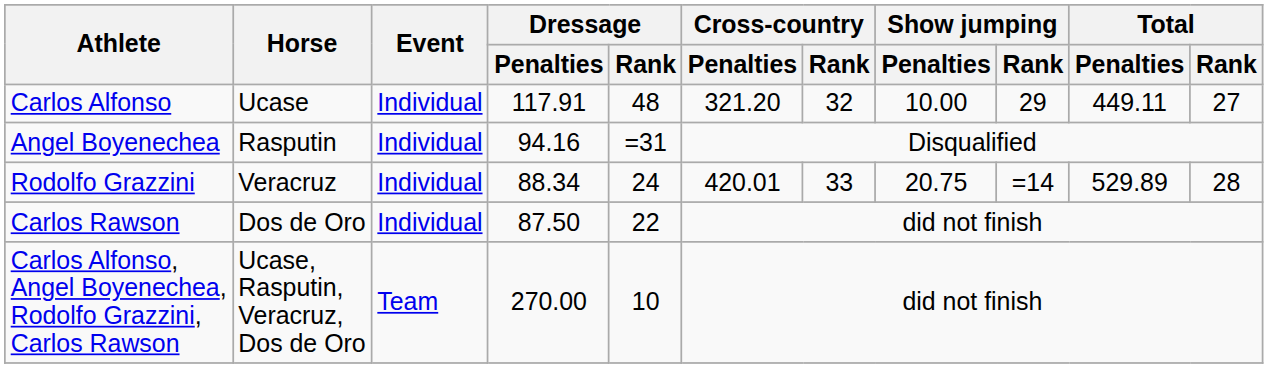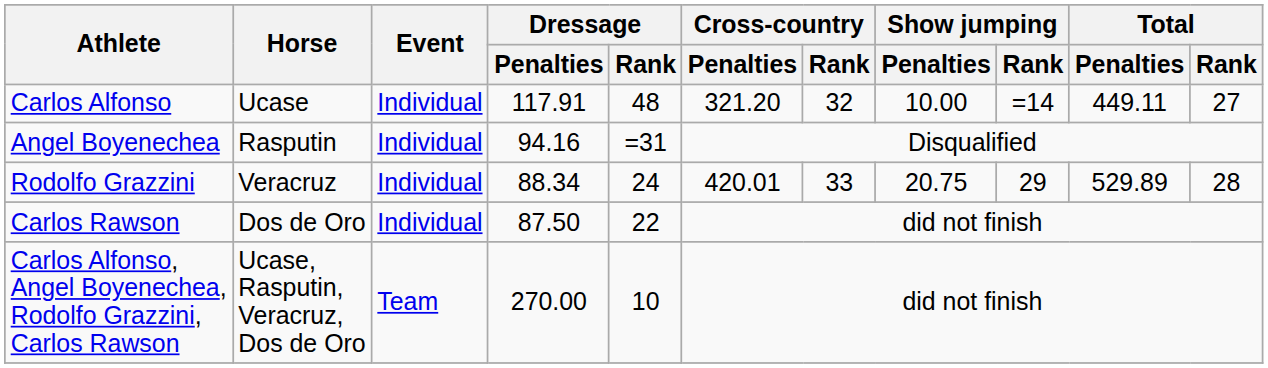Carlos Alfonso | Show jumping / Rank: 29 -> =14
Rodolfo Grazzini | Show jumping / Rank: =14 -> 29
